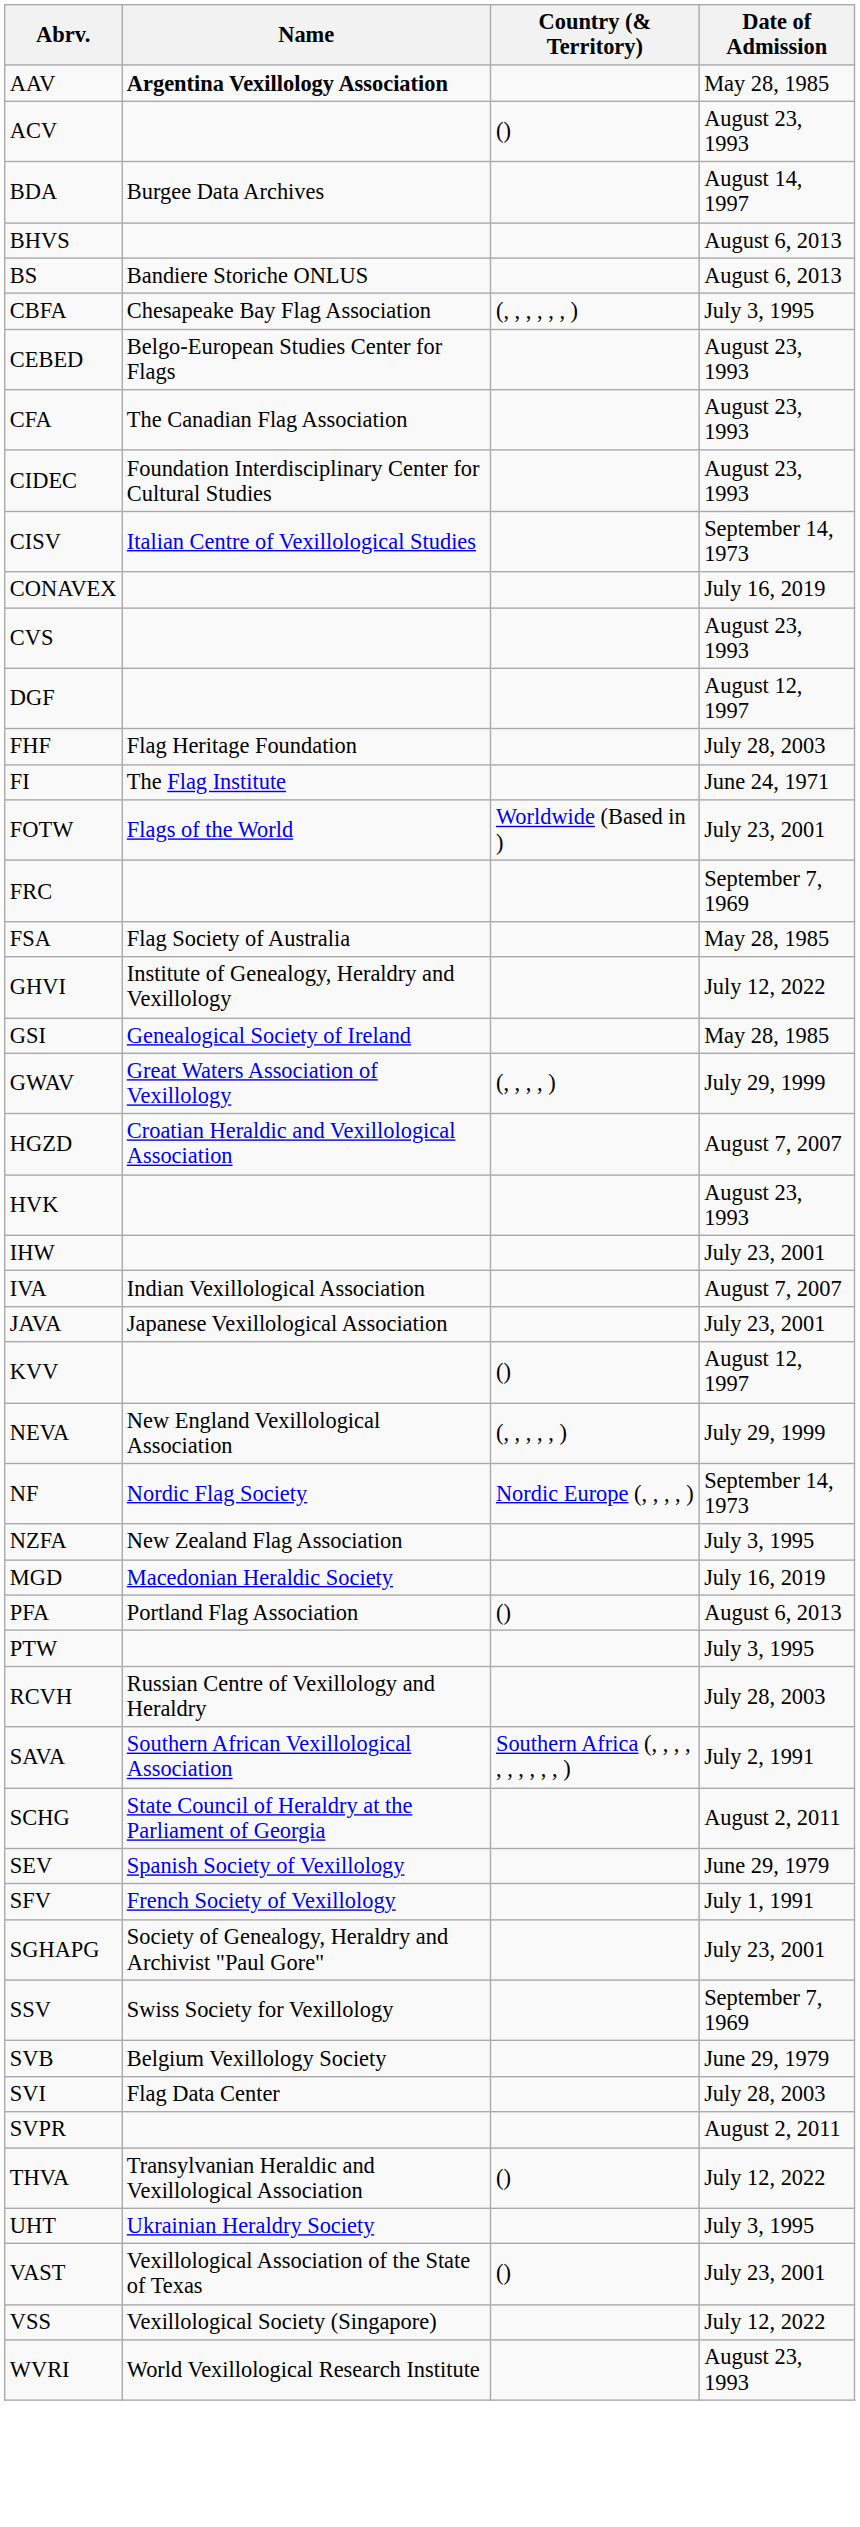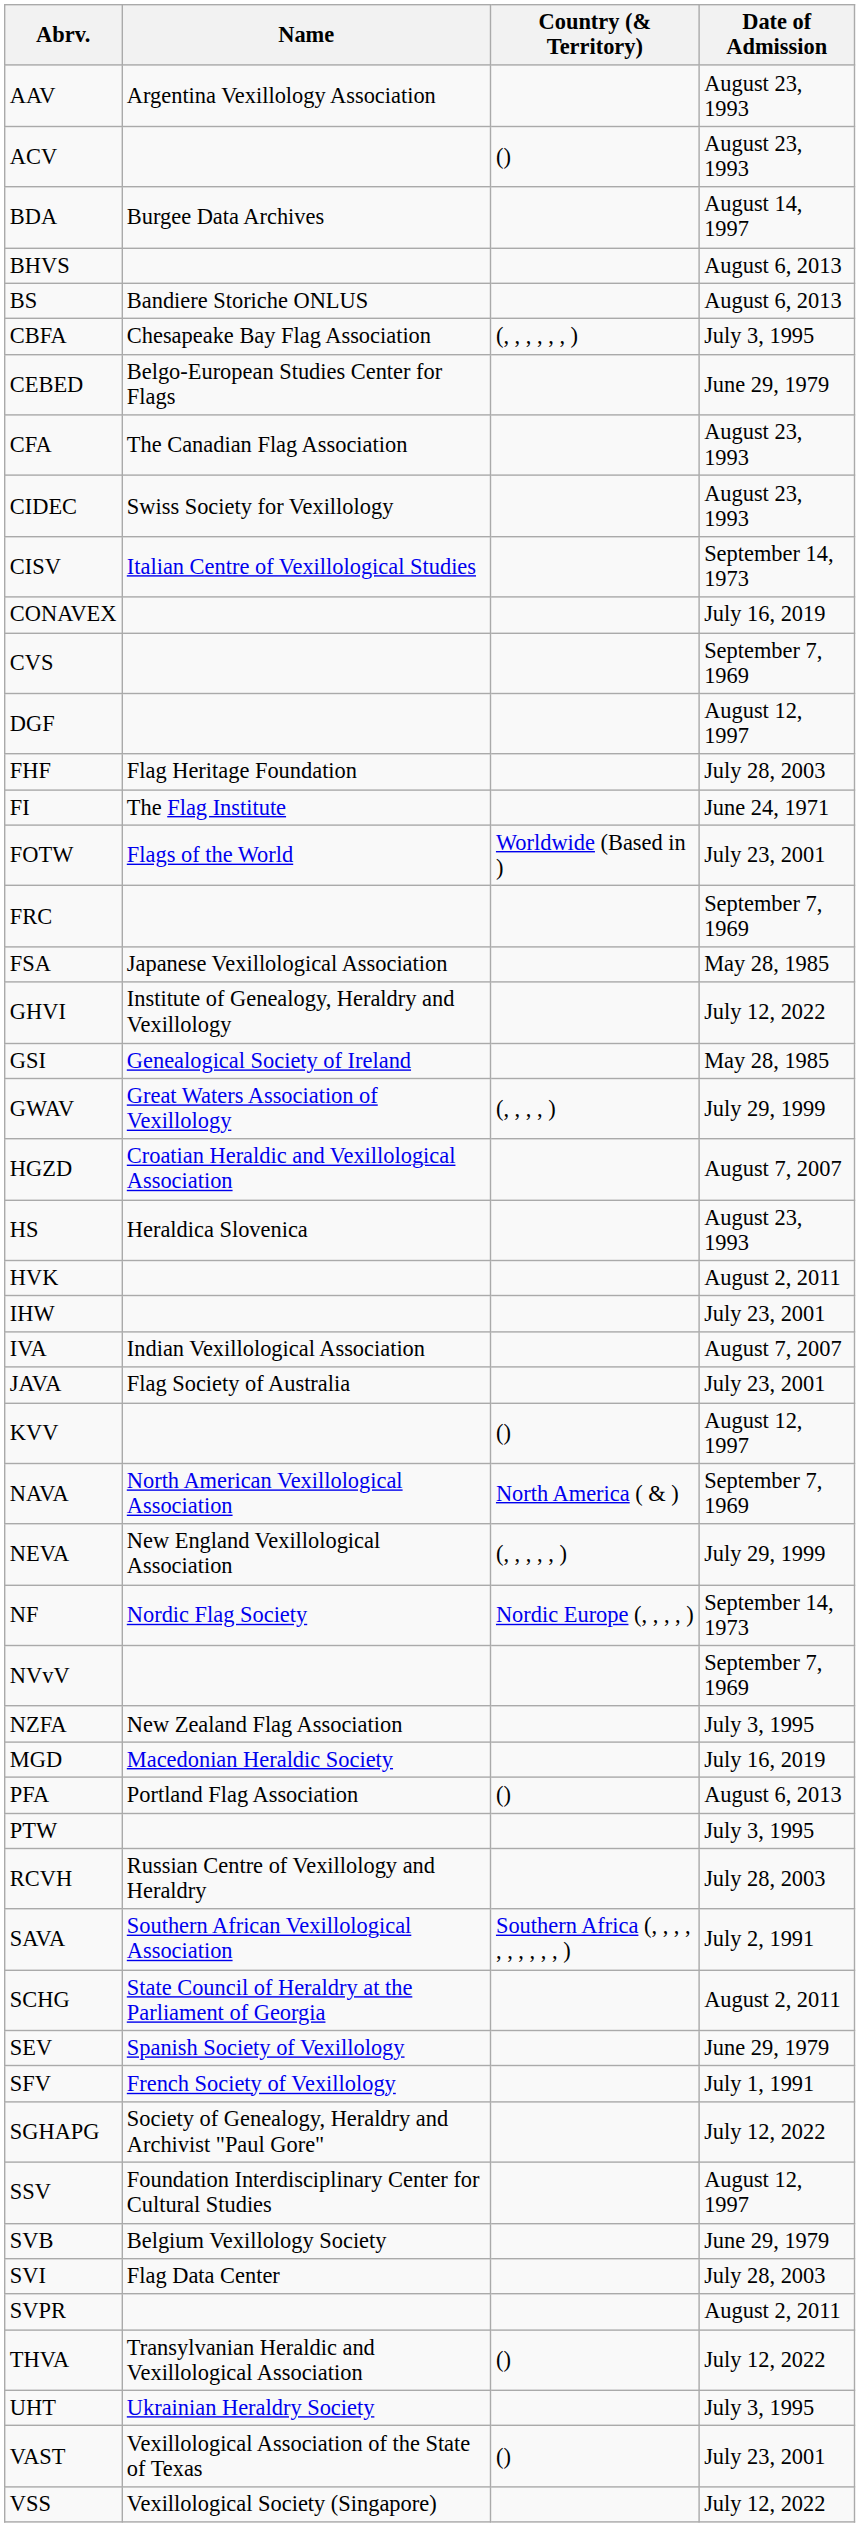AAV | Name: bold -> normal
AAV | Date of Admission: May 28, 1985 -> August 23, 1993
CEBED | Date of Admission: August 23, 1993 -> June 29, 1979
CIDEC | Name: Foundation Interdisciplinary Center for Cultural Studies -> Swiss Society for Vexillology
CVS | Date of Admission: August 23, 1993 -> September 7, 1969
FSA | Name: Flag Society of Australia -> Japanese Vexillological Association
+ row: HS | Heraldica Slovenica | August 23, 1993
HVK | Date of Admission: August 23, 1993 -> August 2, 2011
JAVA | Name: Japanese Vexillological Association -> Flag Society of Australia
+ row: NAVA | North American Vexillological Association | North America ( & ) | September 7, 1969
+ row: NVvV | September 7, 1969
SGHAPG | Date of Admission: July 23, 2001 -> July 12, 2022
SSV | Name: Swiss Society for Vexillology -> Foundation Interdisciplinary Center for Cultural Studies
SSV | Date of Admission: September 7, 1969 -> August 12, 1997
- row: WVRI | World Vexillological Research Institute | August 23, 1993
